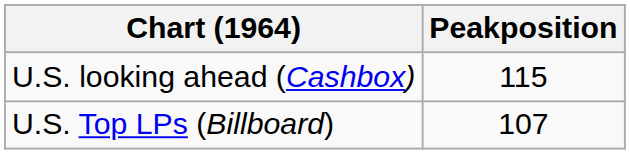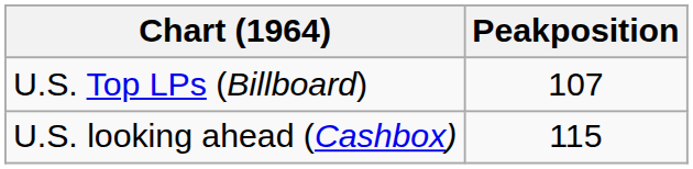rows swapped: U.S. Top LPs (Billboard) <-> U.S. looking ahead (Cashbox)
